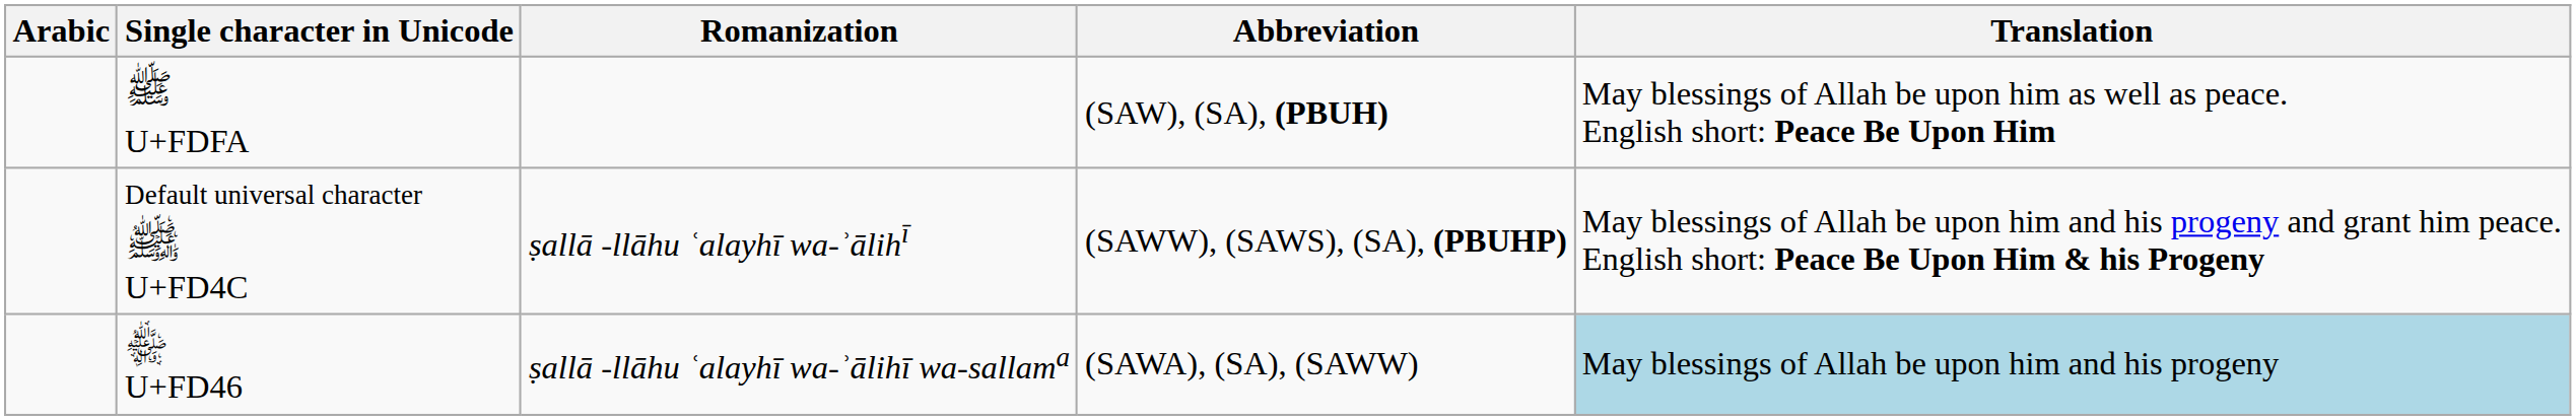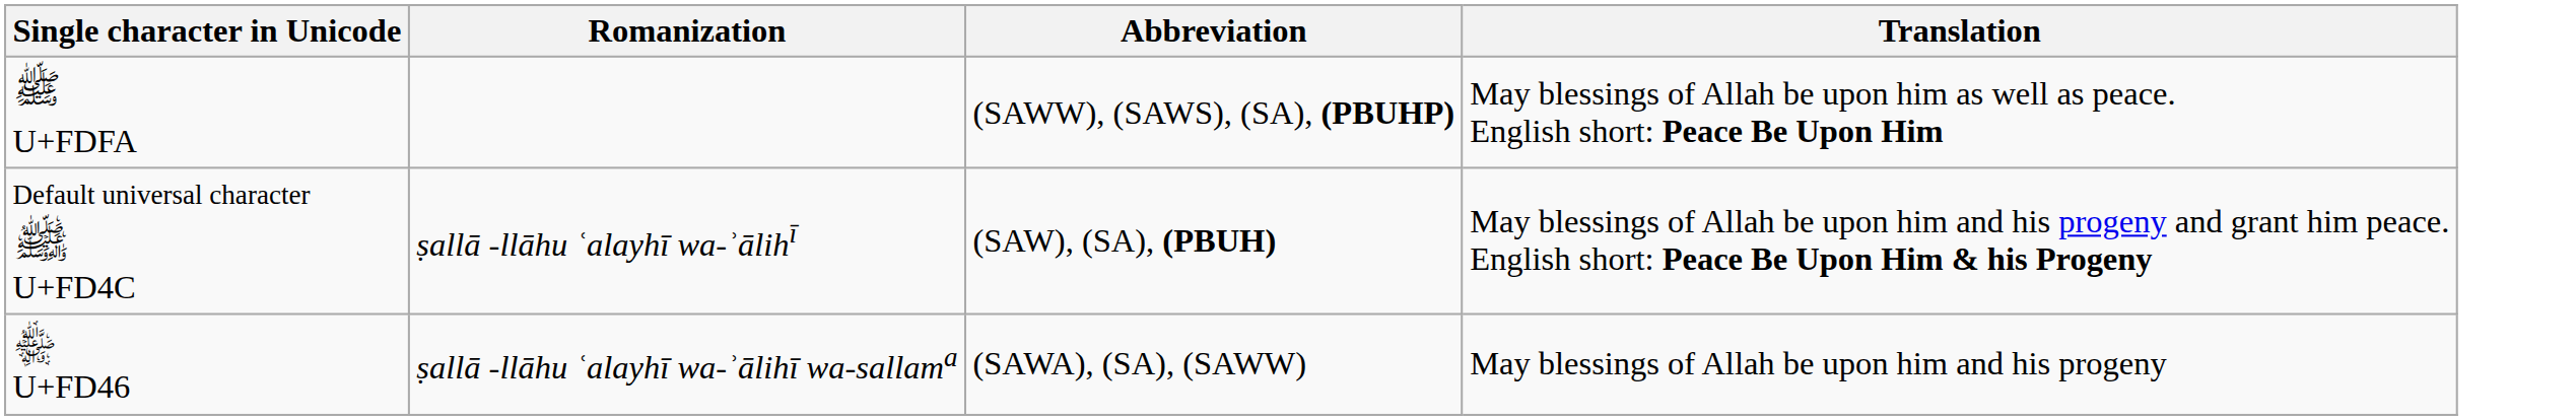- column: Arabic
ﷺ U+FDFA | Abbreviation: (SAW), (SA), (PBUH) -> (SAWW), (SAWS), (SA), (PBUHP)
Default universal character ﵌ U+FD4C | Abbreviation: (SAWW), (SAWS), (SA), (PBUHP) -> (SAW), (SA), (PBUH)
﵆ U+FD46 | Translation: lightblue background -> no background
